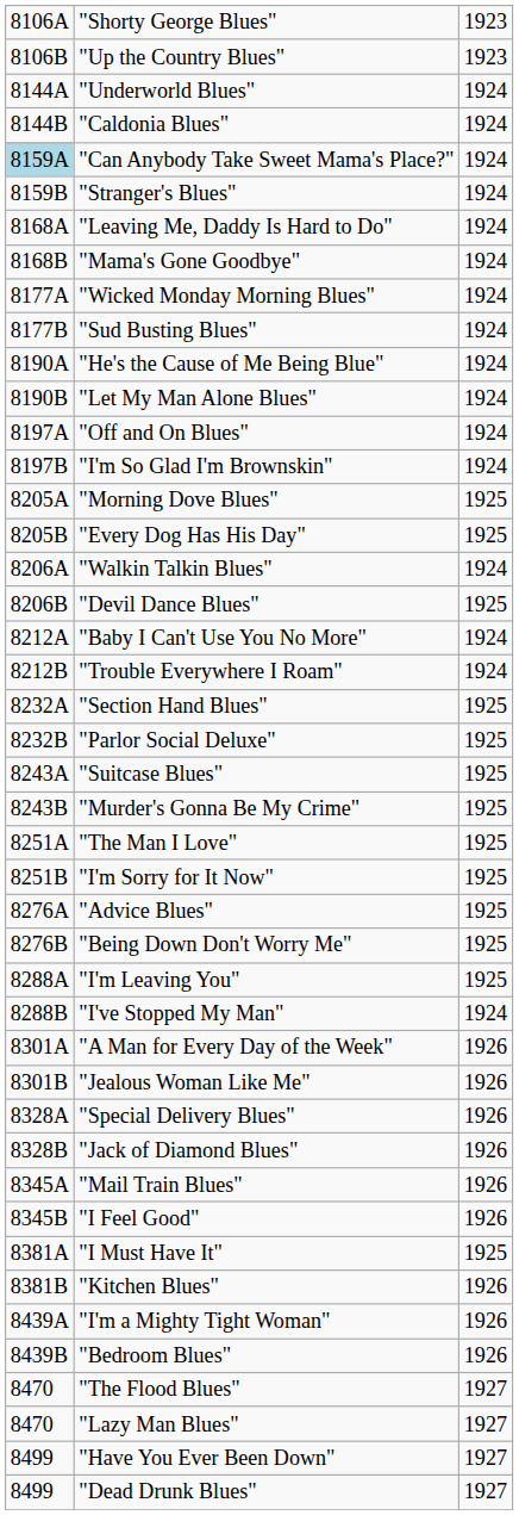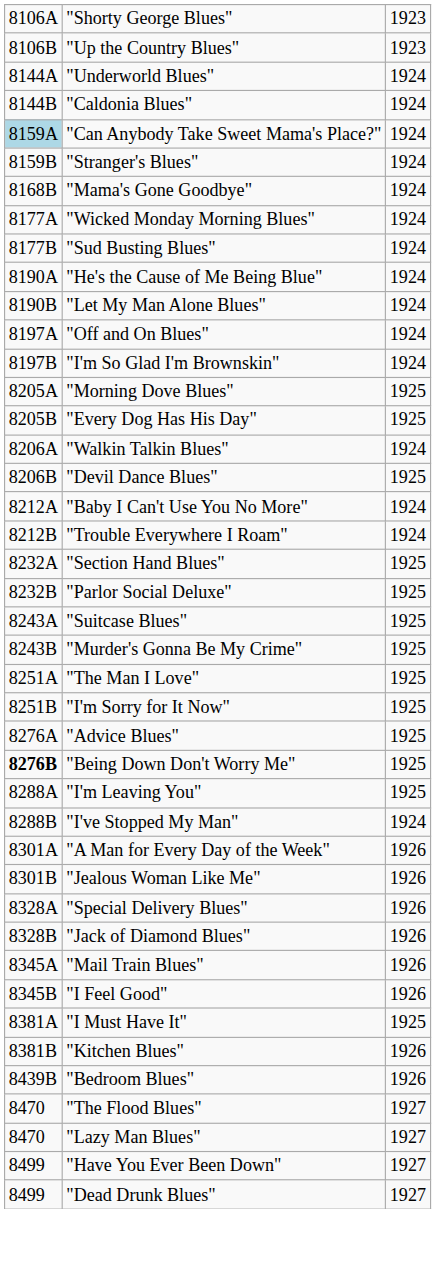- row: 8168A | "Leaving Me, Daddy Is Hard to Do" | 1924
"Being Down Don't Worry Me" | column 1: normal -> bold
- row: 8439A | "I'm a Mighty Tight Woman" | 1926
